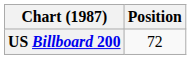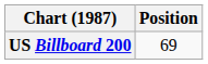US Billboard 200 | Position: 72 -> 69
